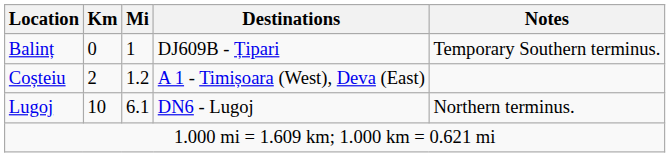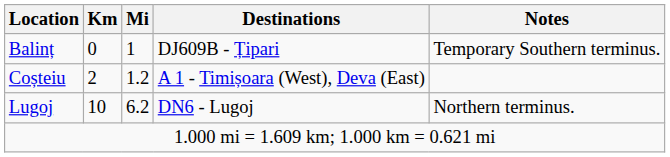Lugoj | Mi: 6.1 -> 6.2
